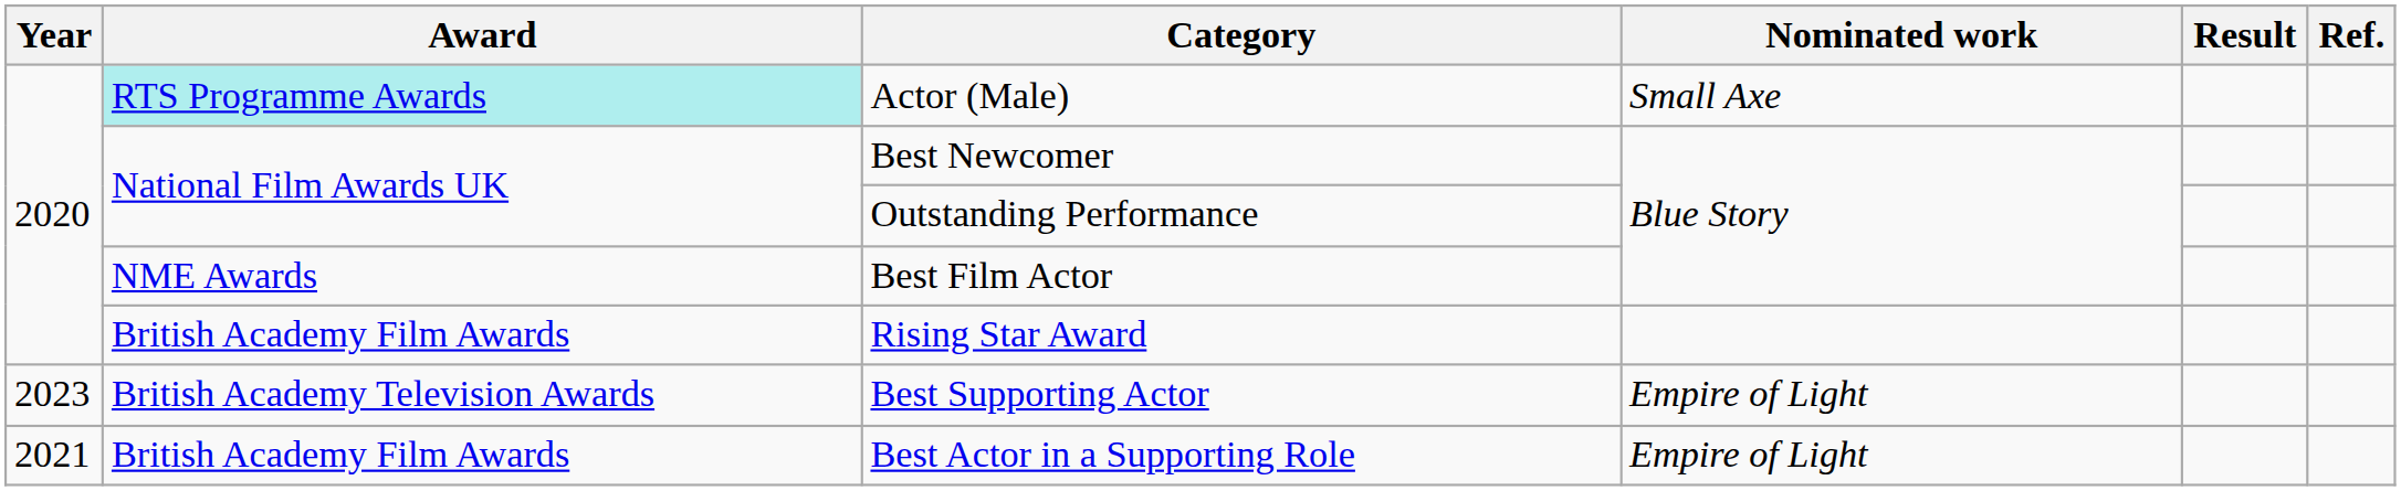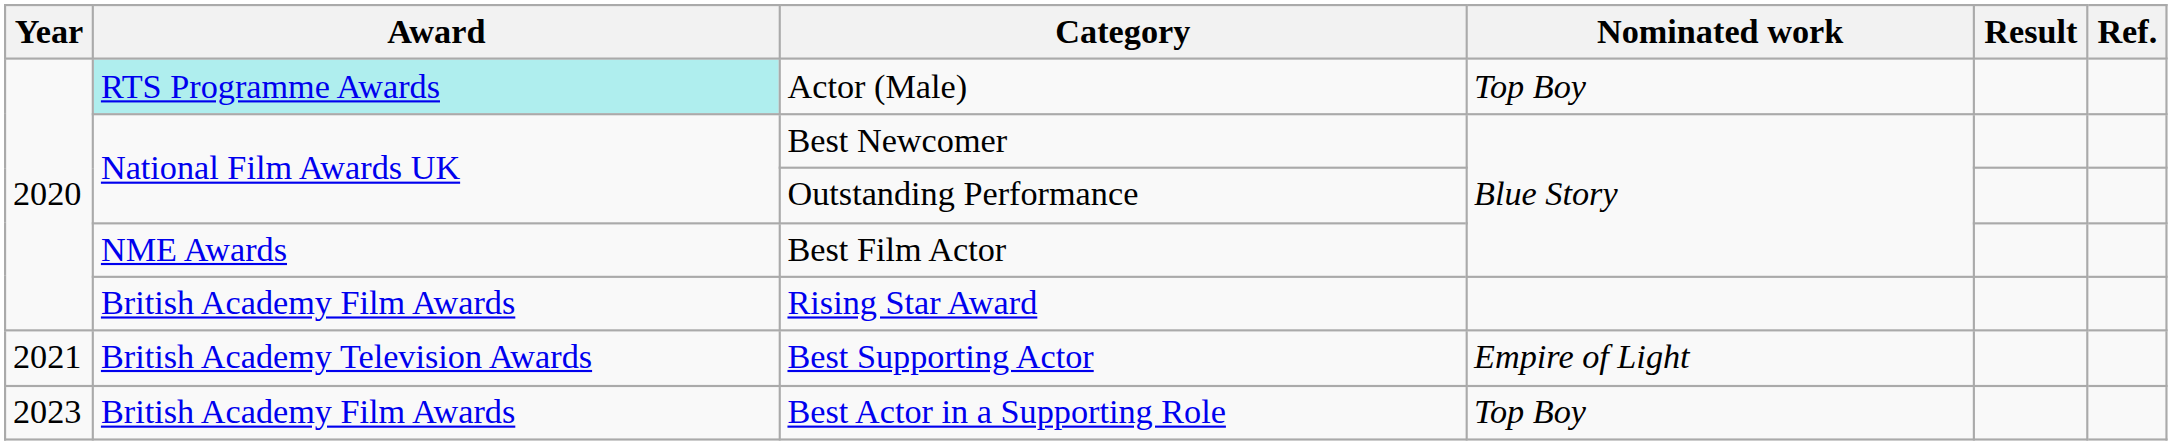Actor (Male) | Nominated work: Small Axe -> Top Boy
Best Supporting Actor | Year: 2023 -> 2021
Best Actor in a Supporting Role | Year: 2021 -> 2023
Best Actor in a Supporting Role | Nominated work: Empire of Light -> Top Boy
